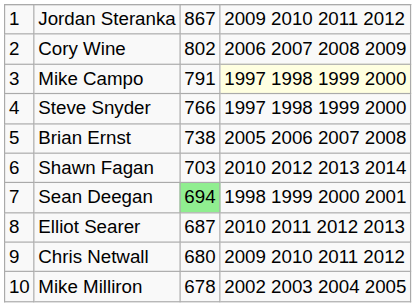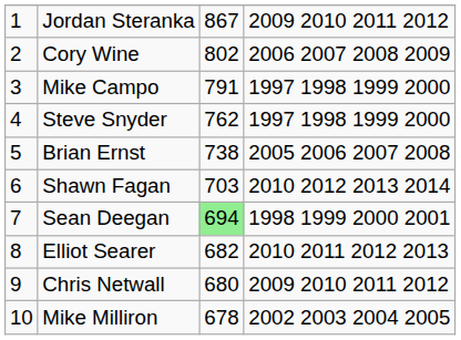Mike Campo | column 4: lightyellow background -> no background
Steve Snyder | column 3: 766 -> 762
Elliot Searer | column 3: 687 -> 682
